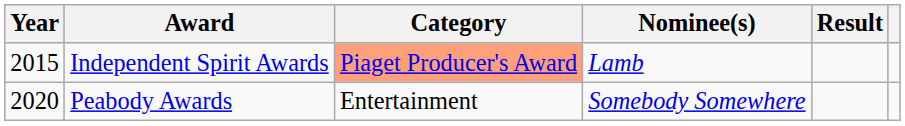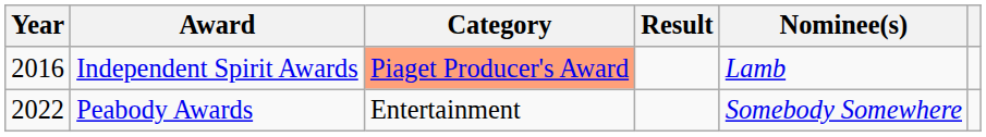columns swapped: Nominee(s) <-> Result
Independent Spirit Awards | Year: 2015 -> 2016
Peabody Awards | Year: 2020 -> 2022
